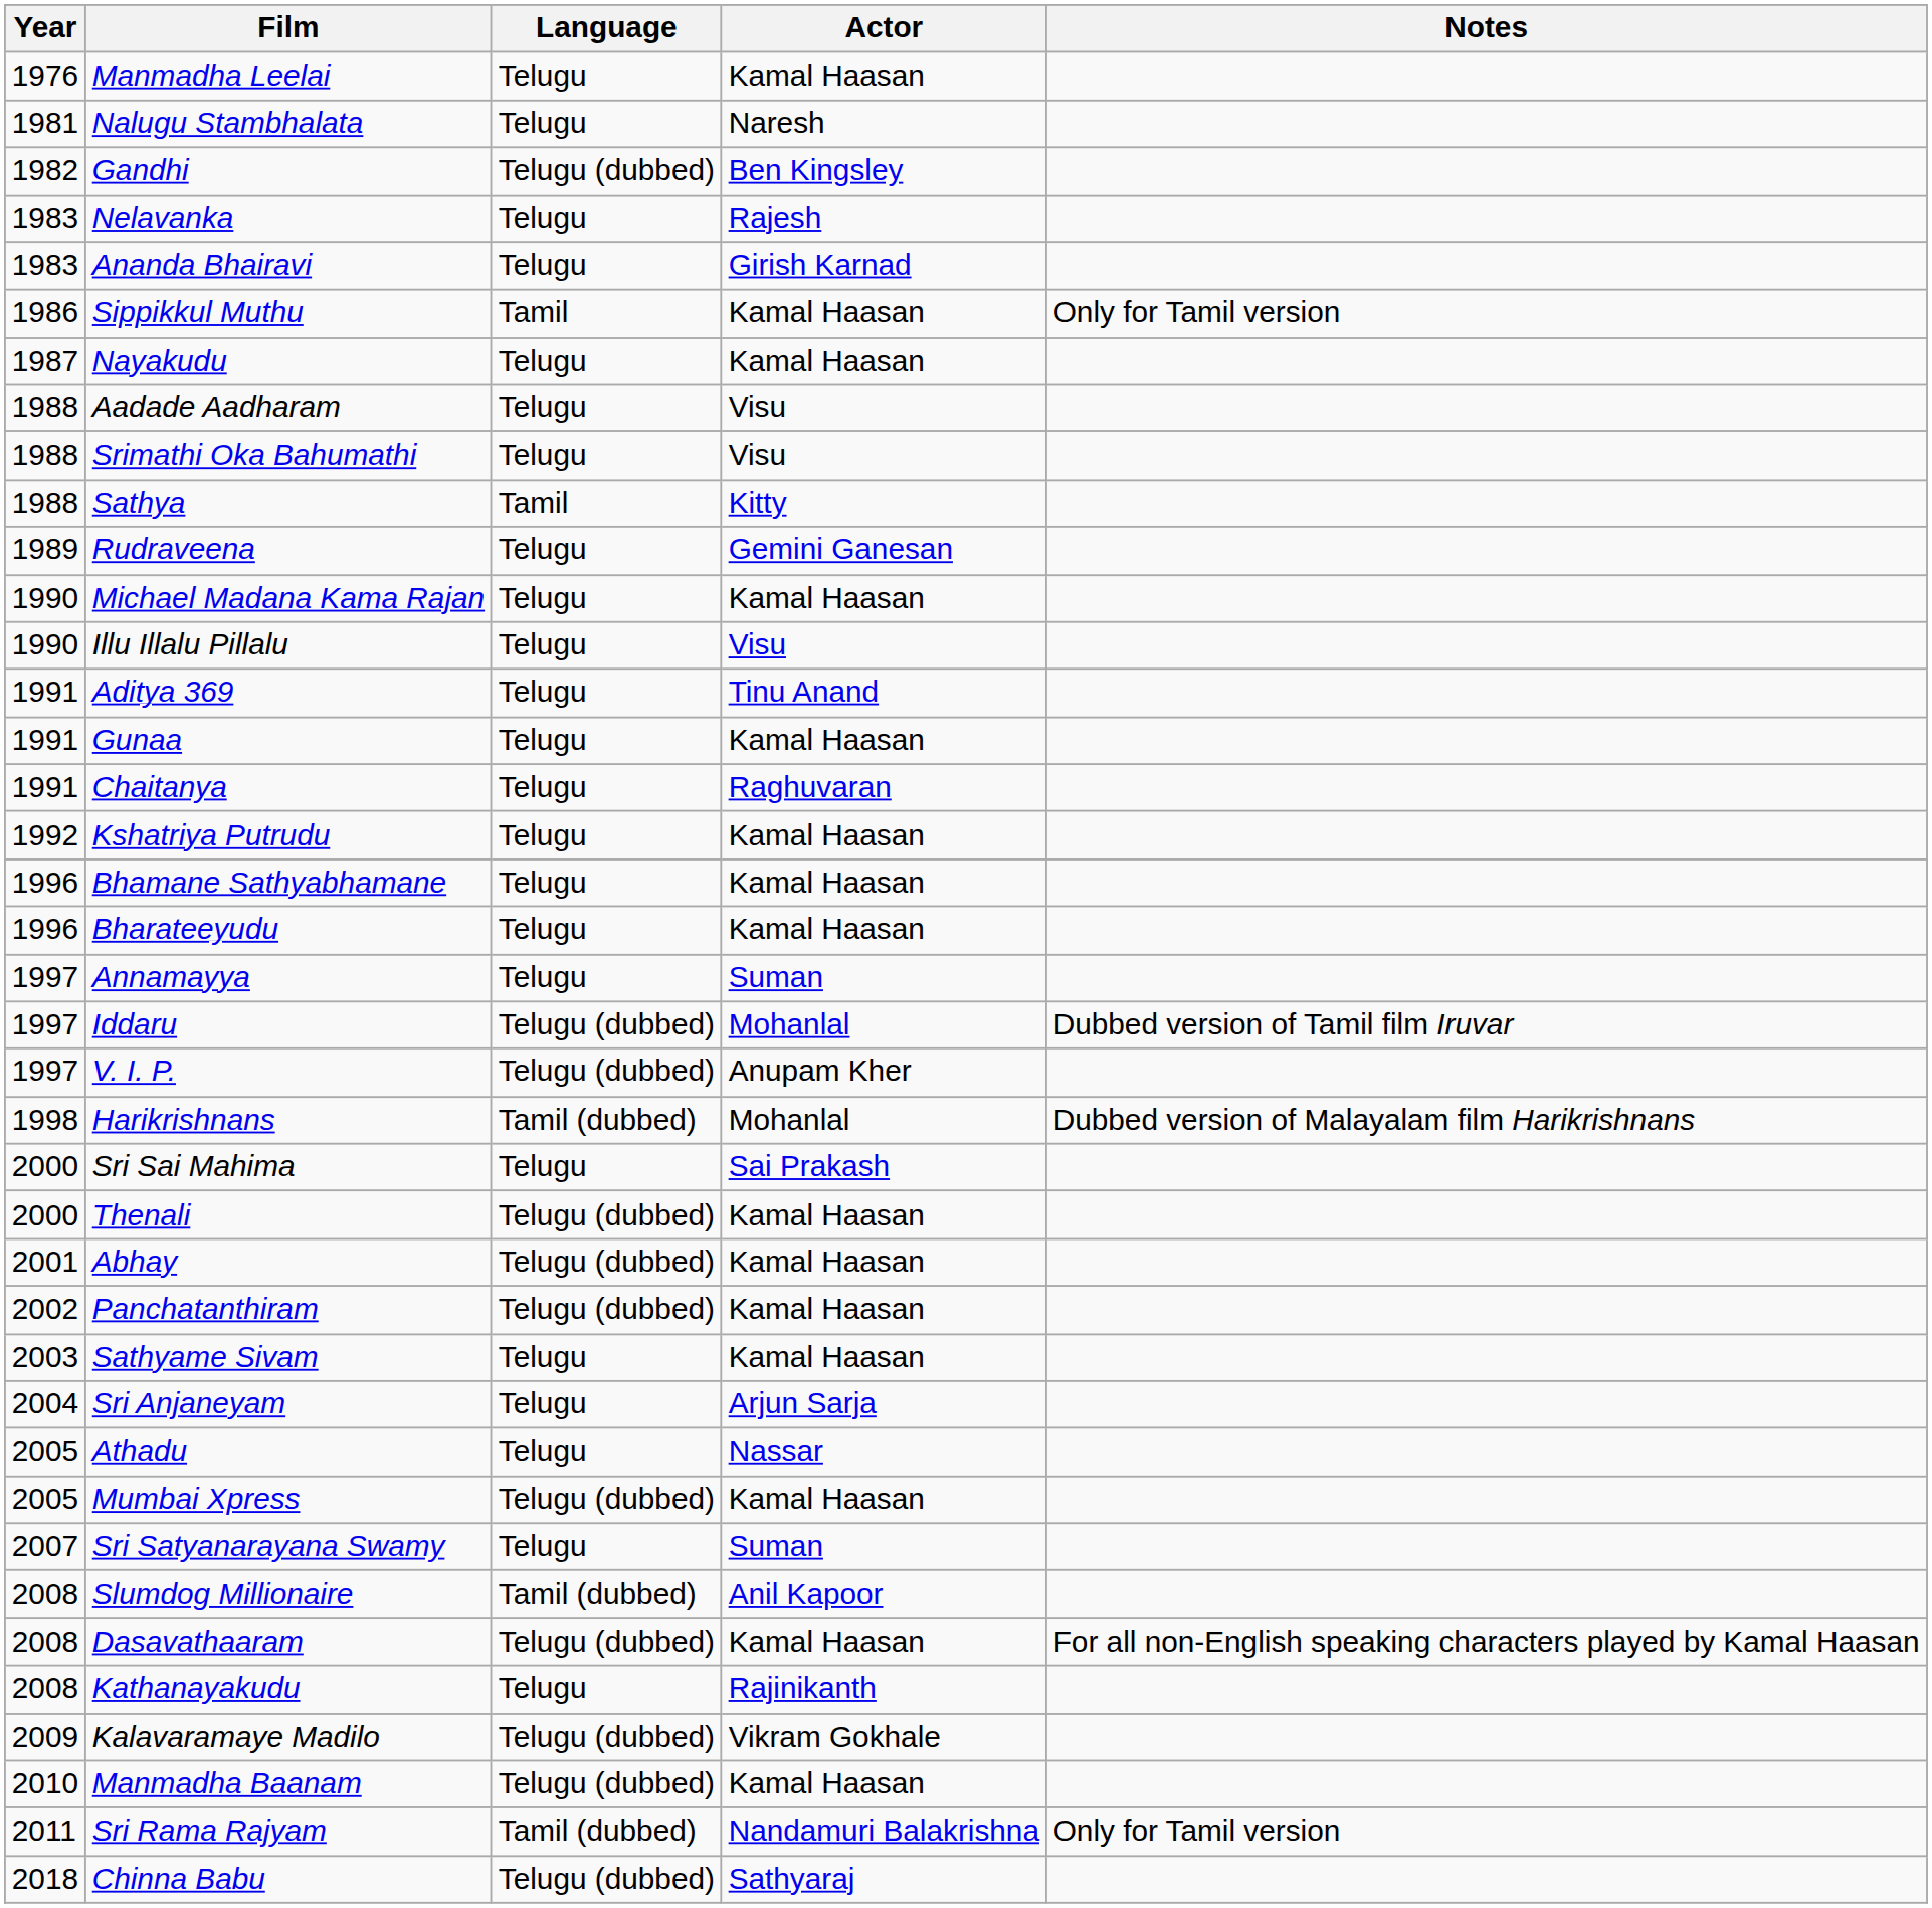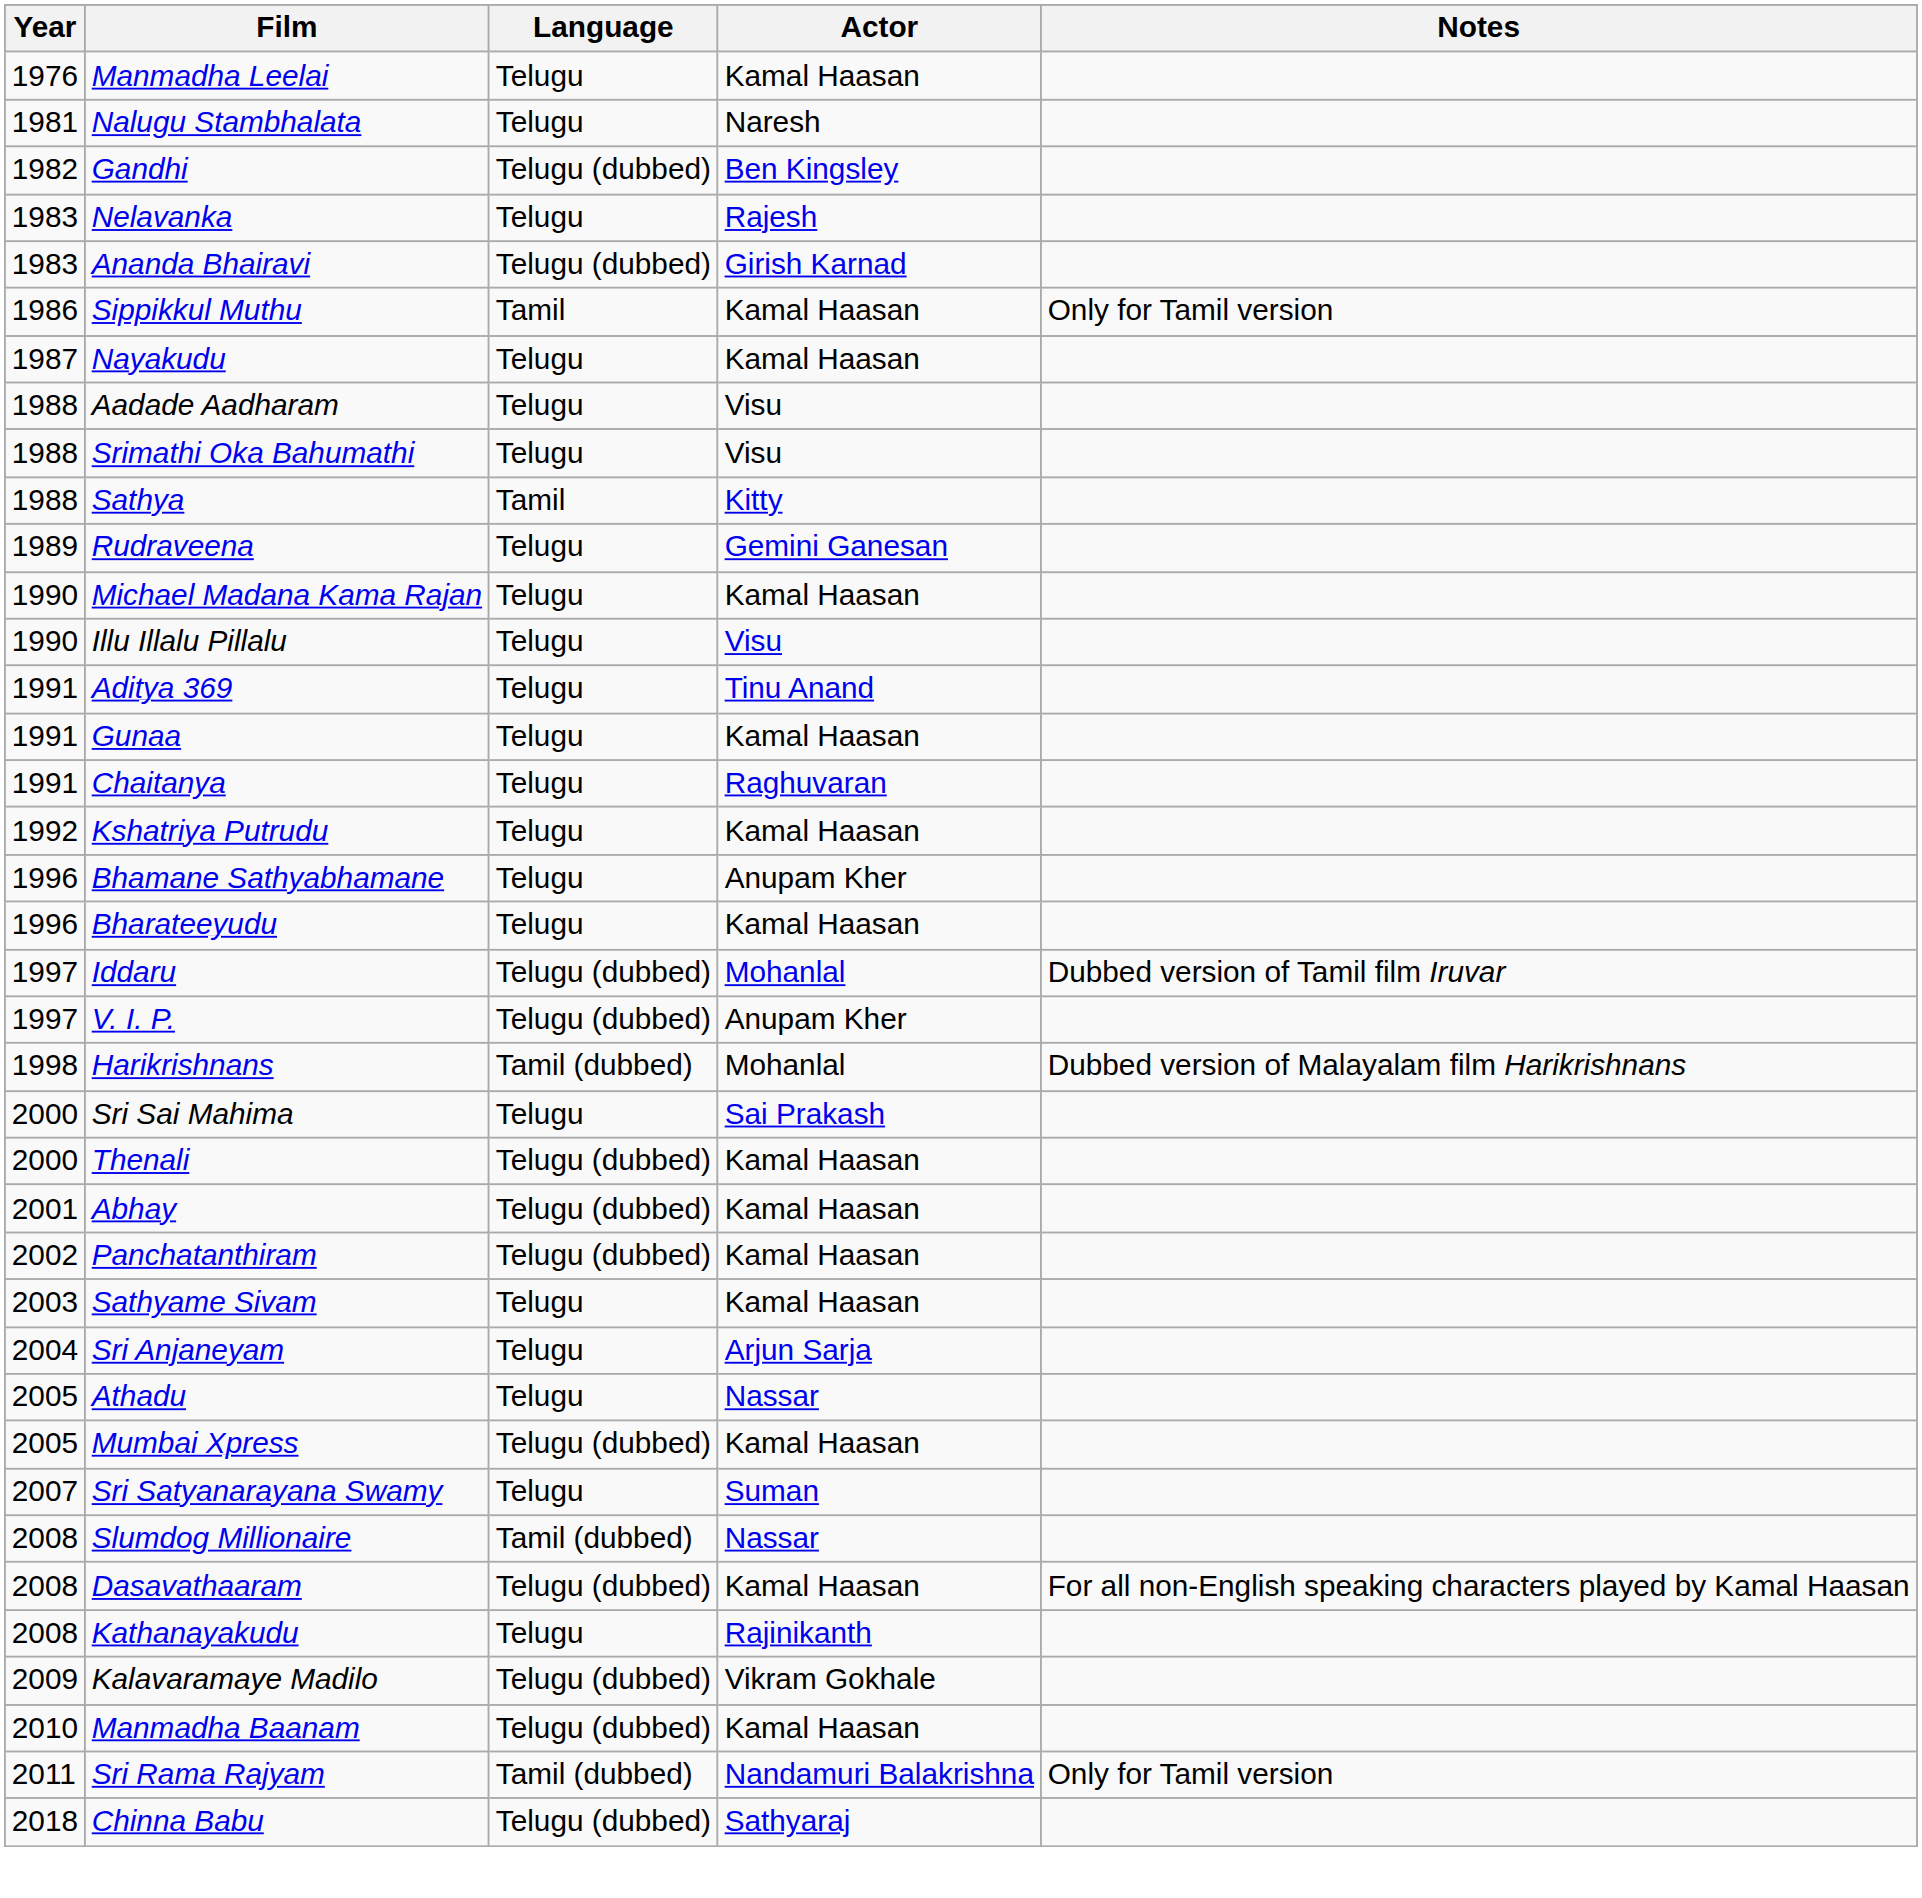Ananda Bhairavi | Language: Telugu -> Telugu (dubbed)
Bhamane Sathyabhamane | Actor: Kamal Haasan -> Anupam Kher
- row: 1997 | Annamayya | Telugu | Suman
Slumdog Millionaire | Actor: Anil Kapoor -> Nassar
